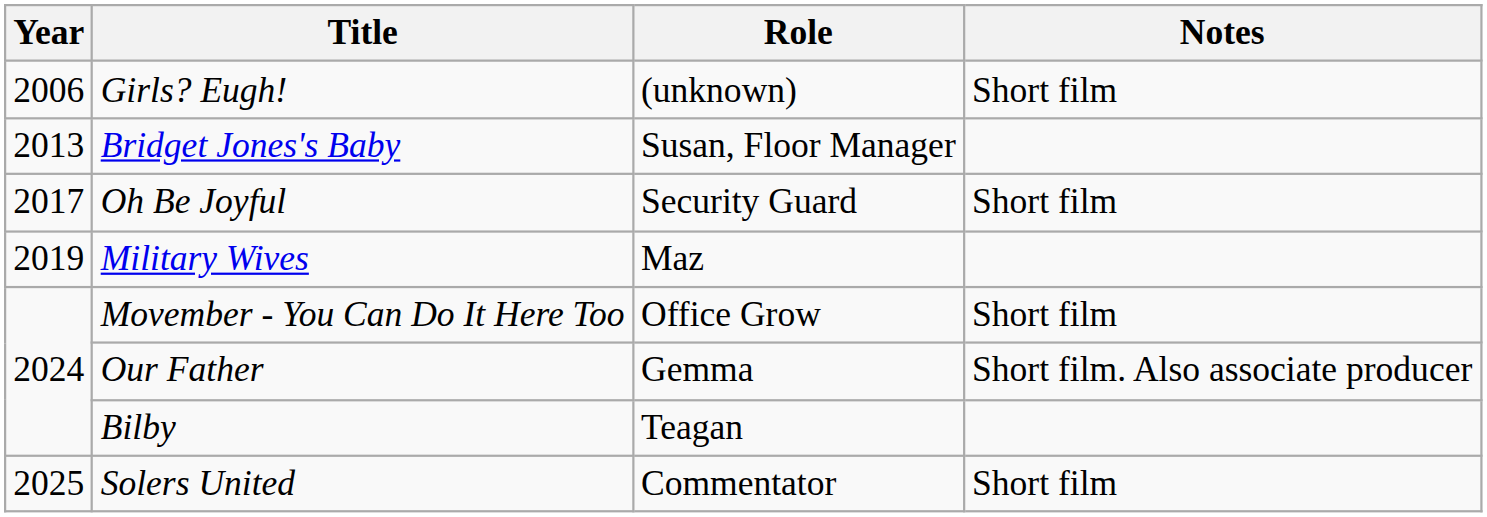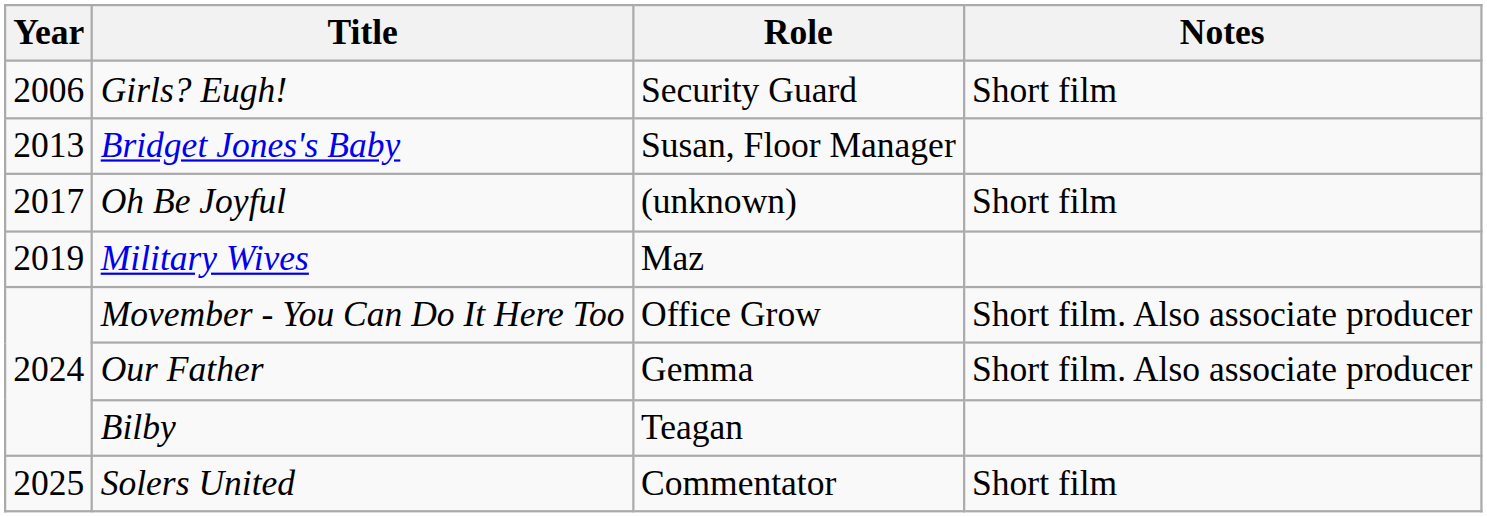Girls? Eugh! | Role: (unknown) -> Security Guard
Oh Be Joyful | Role: Security Guard -> (unknown)
Movember - You Can Do It Here Too | Notes: Short film -> Short film. Also associate producer
